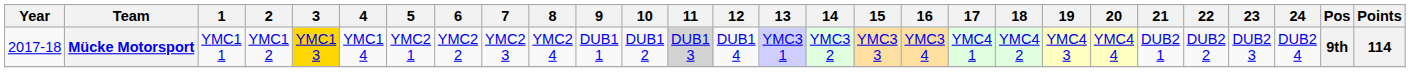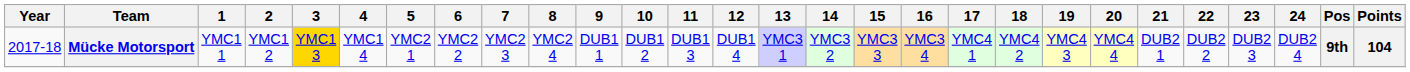Mücke Motorsport | 11: lightgrey background -> no background
Mücke Motorsport | Points: 114 -> 104
